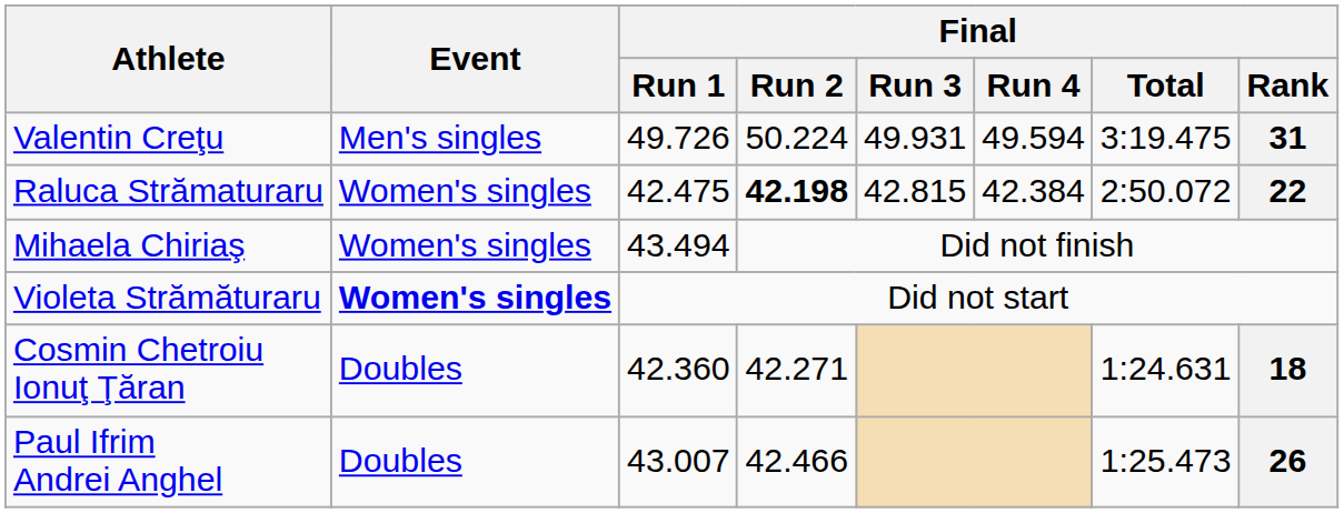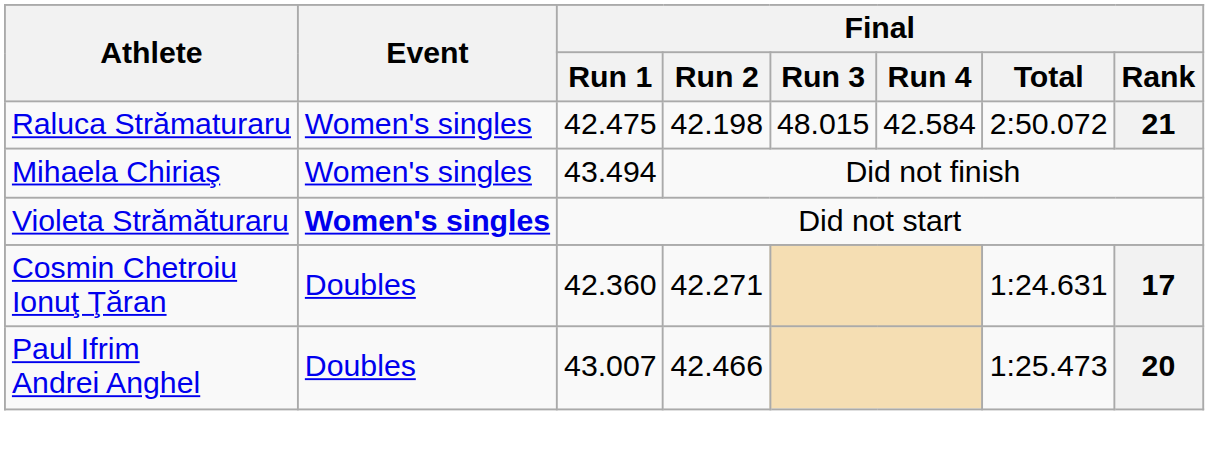- row: Valentin Creţu | Men's singles | 49.726 | 50.224 | 49.931 | 49.594 | 3:19.475 | 31
Raluca Strămaturaru | Final / Run 2: bold -> normal
Raluca Strămaturaru | Final / Run 3: 42.815 -> 48.015
Raluca Strămaturaru | Final / Run 4: 42.384 -> 42.584
Raluca Strămaturaru | Final / Rank: 22 -> 21
Cosmin Chetroiu Ionuţ Ţăran | Final / Rank: 18 -> 17
Paul Ifrim Andrei Anghel | Final / Rank: 26 -> 20
